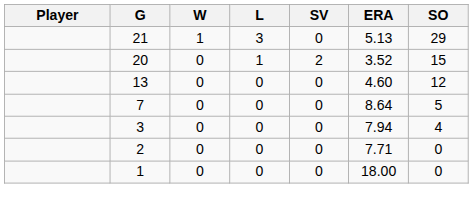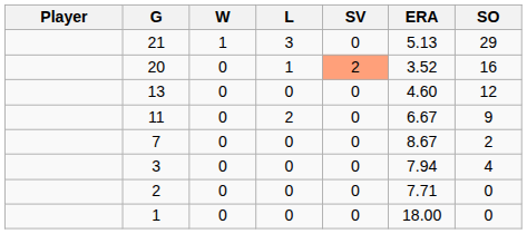20 | SV: no background -> lightsalmon background
20 | SO: 15 -> 16
+ row: 11 | 0 | 2 | 0 | 6.67 | 9
7 | ERA: 8.64 -> 8.67
7 | SO: 5 -> 2
